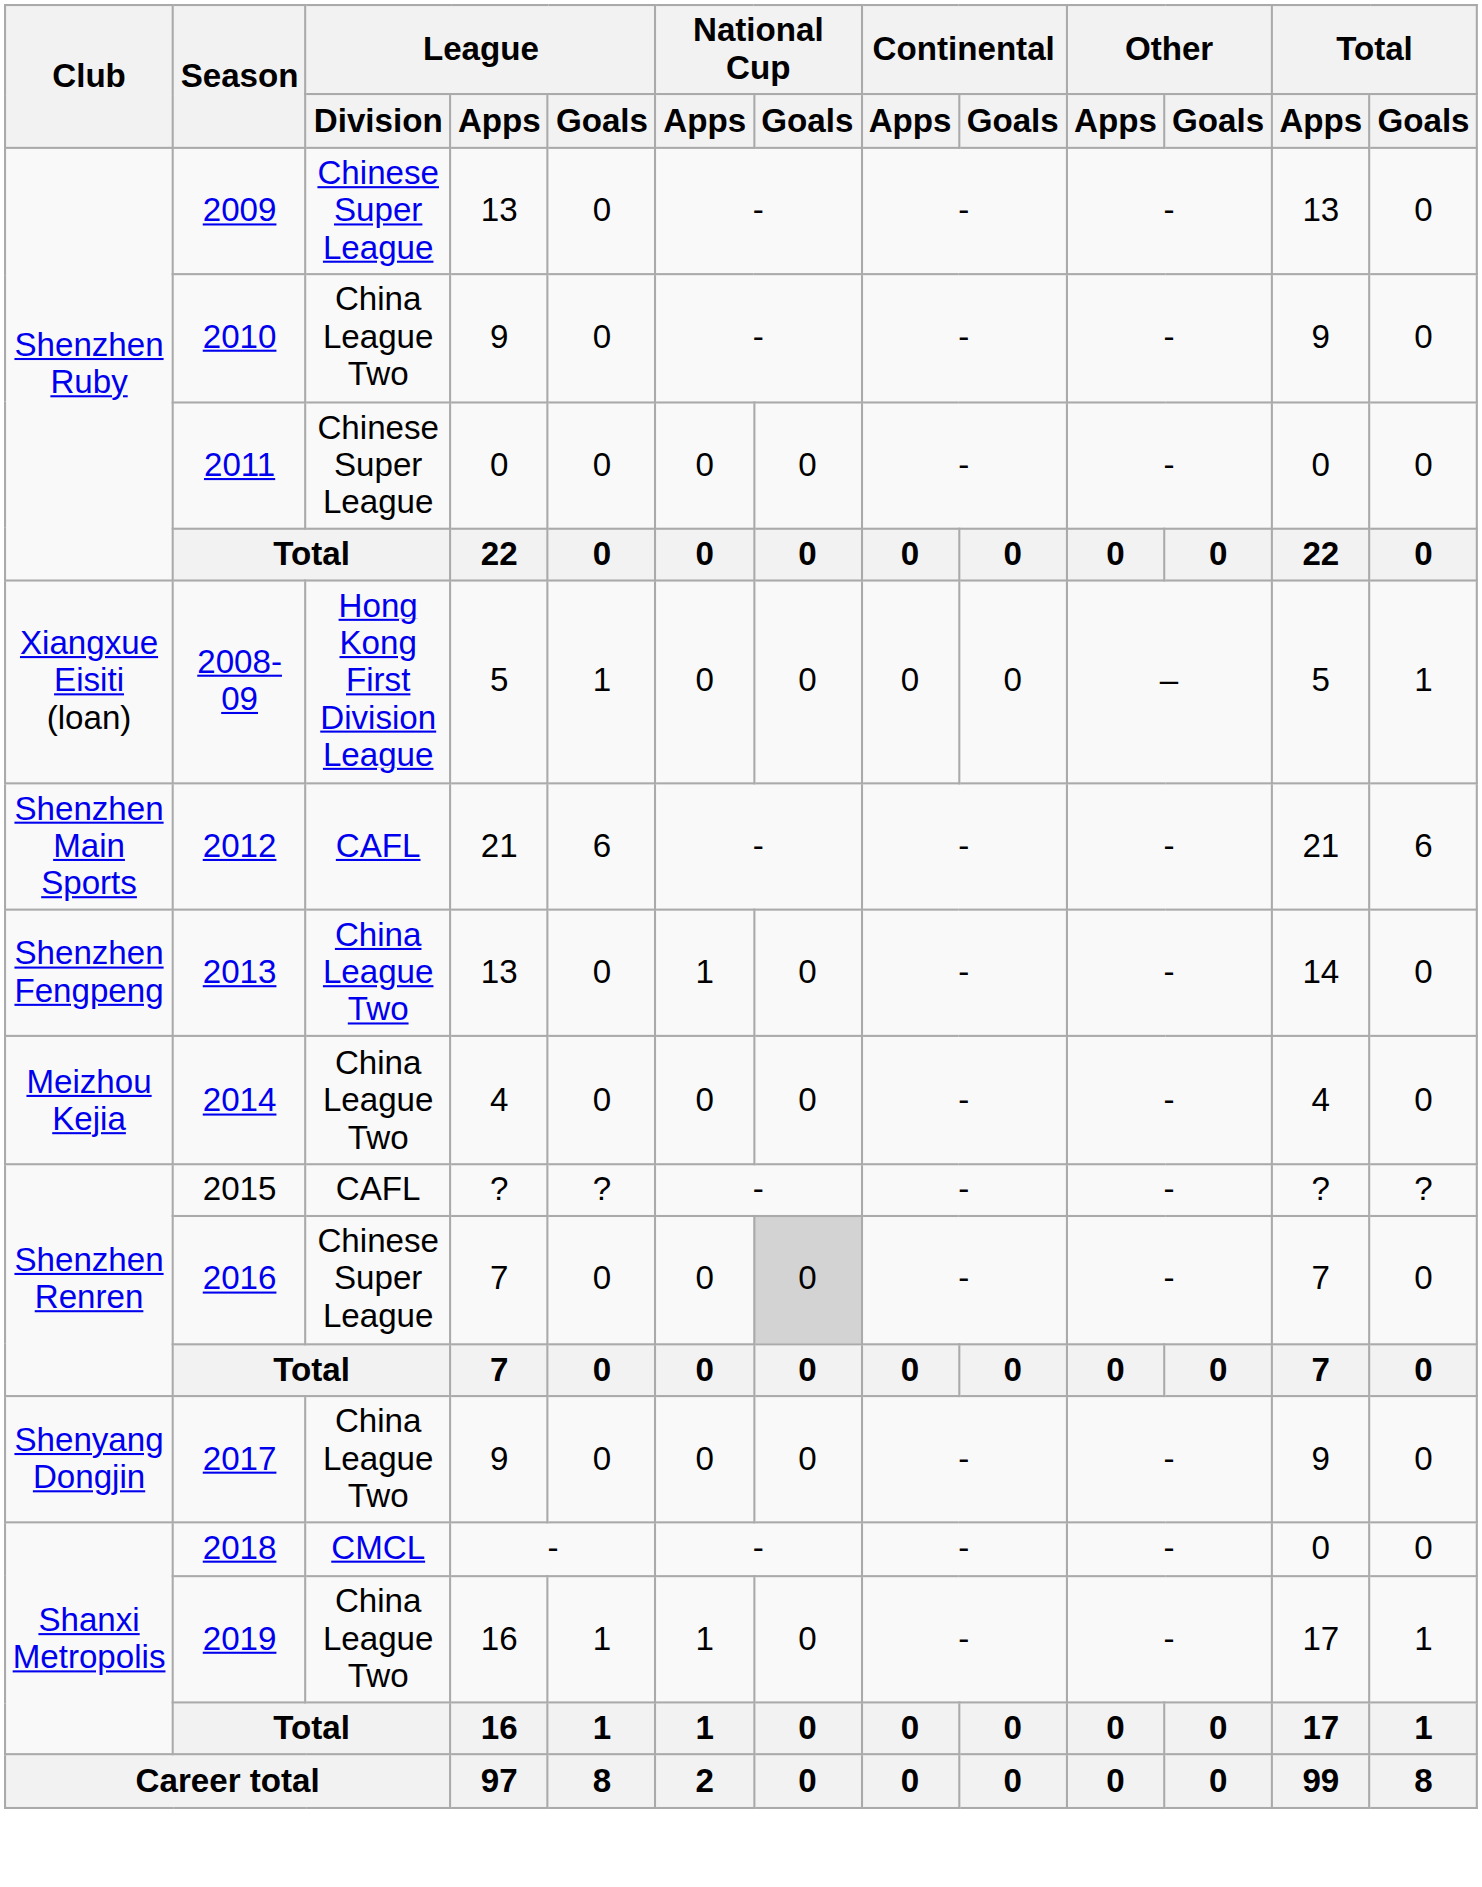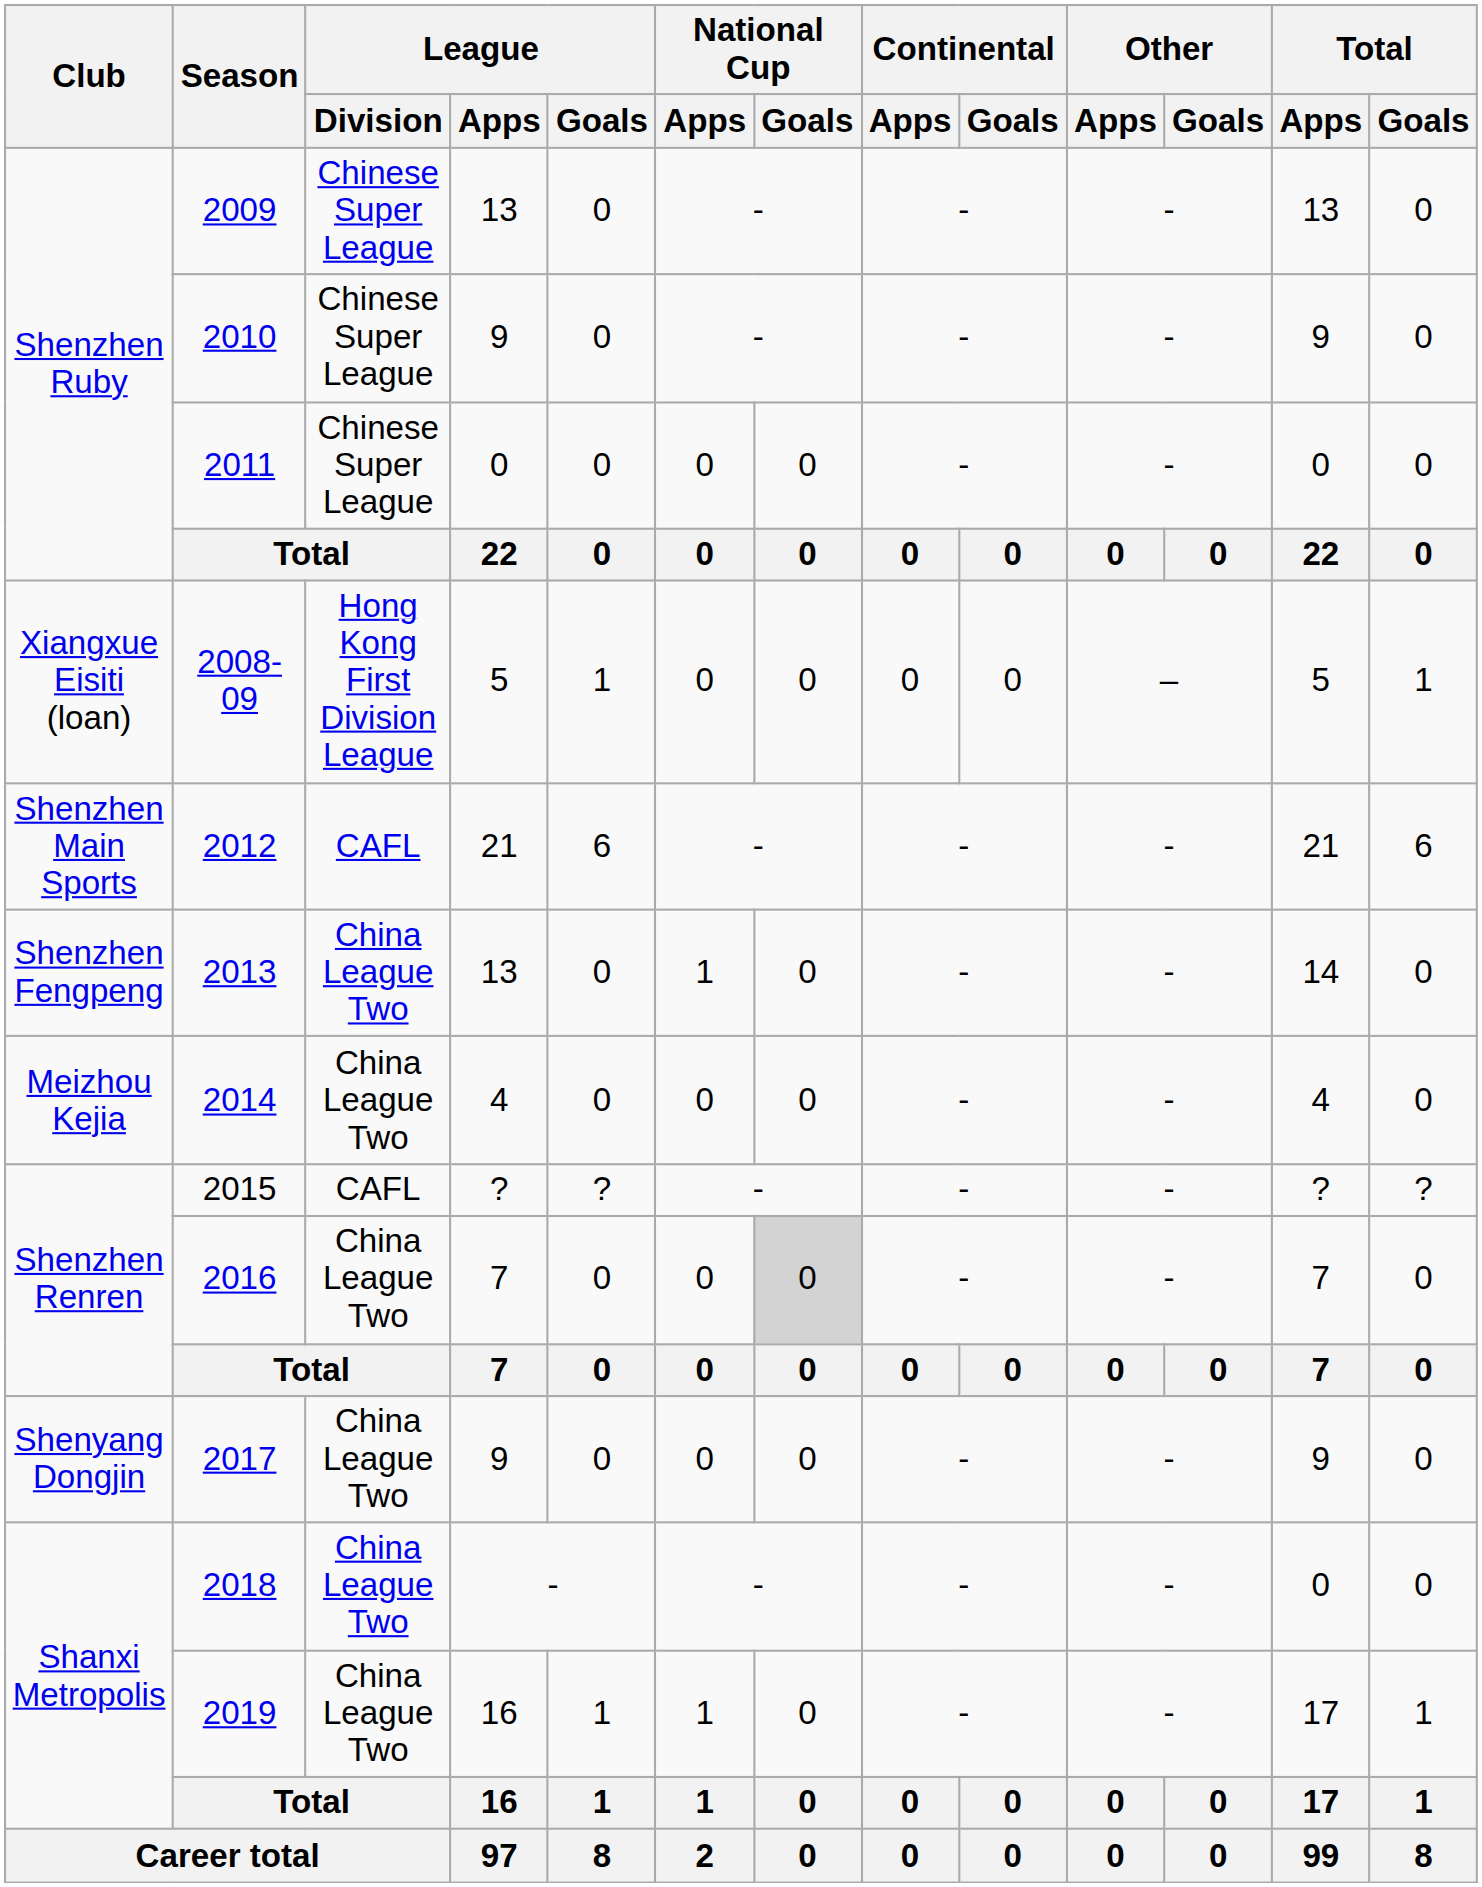2010 | League / Division: China League Two -> Chinese Super League
2016 | League / Division: Chinese Super League -> China League Two
2018 | League / Division: CMCL -> China League Two
